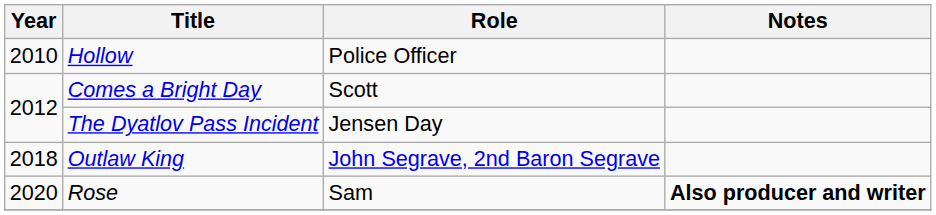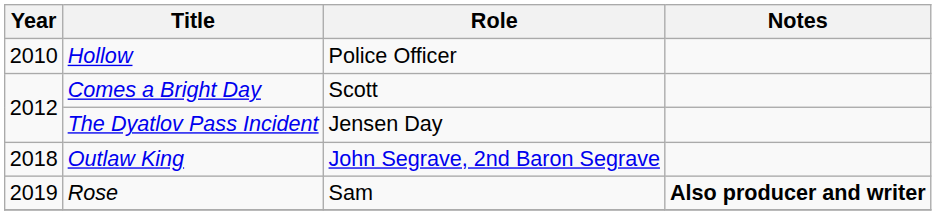Rose | Year: 2020 -> 2019
